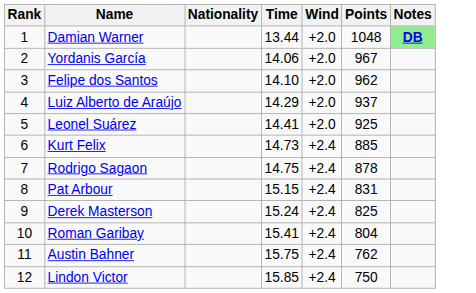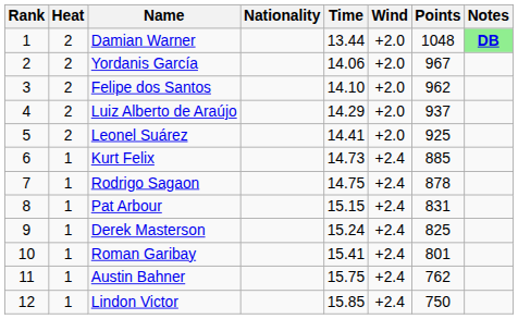+ column: Heat | 2 | 2 | 2 | 2 | 2 | 1 | 1 | 1 | 1 | 1 | 1 | 1
Roman Garibay | Points: 804 -> 801
